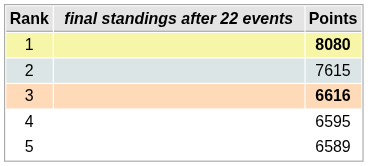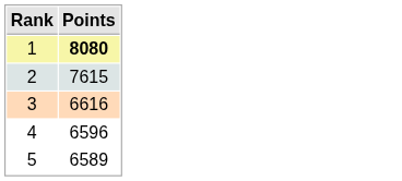- column: final standings after 22 events
3 | Points: bold -> normal
4 | Points: 6595 -> 6596
